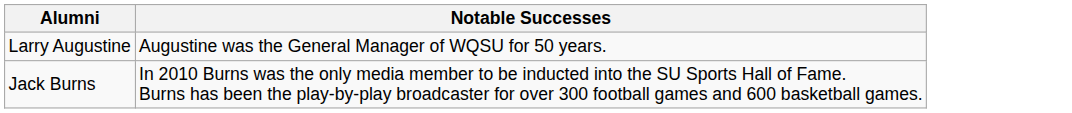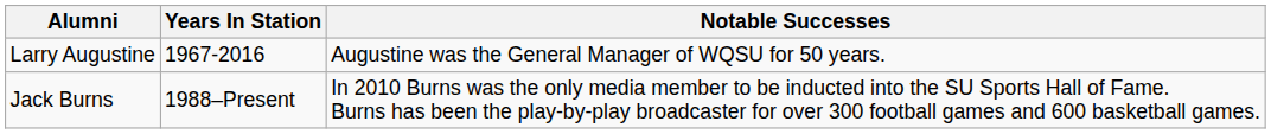+ column: Years In Station | 1967-2016 | 1988–Present
